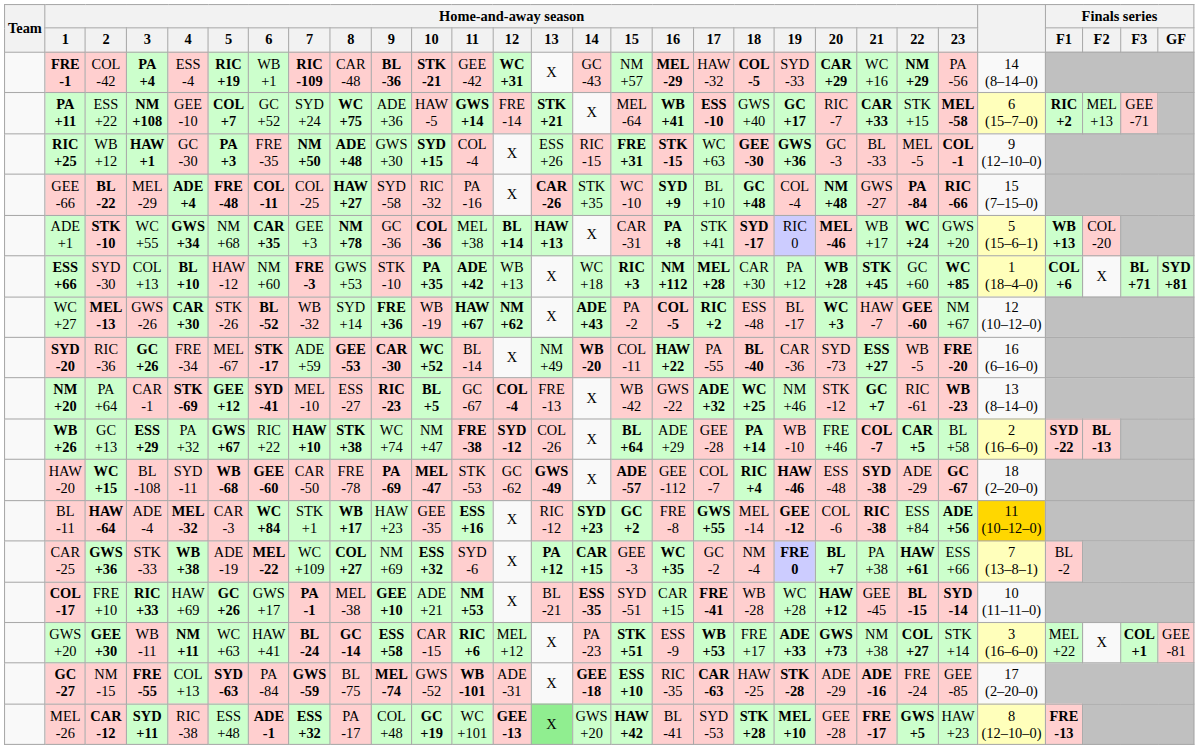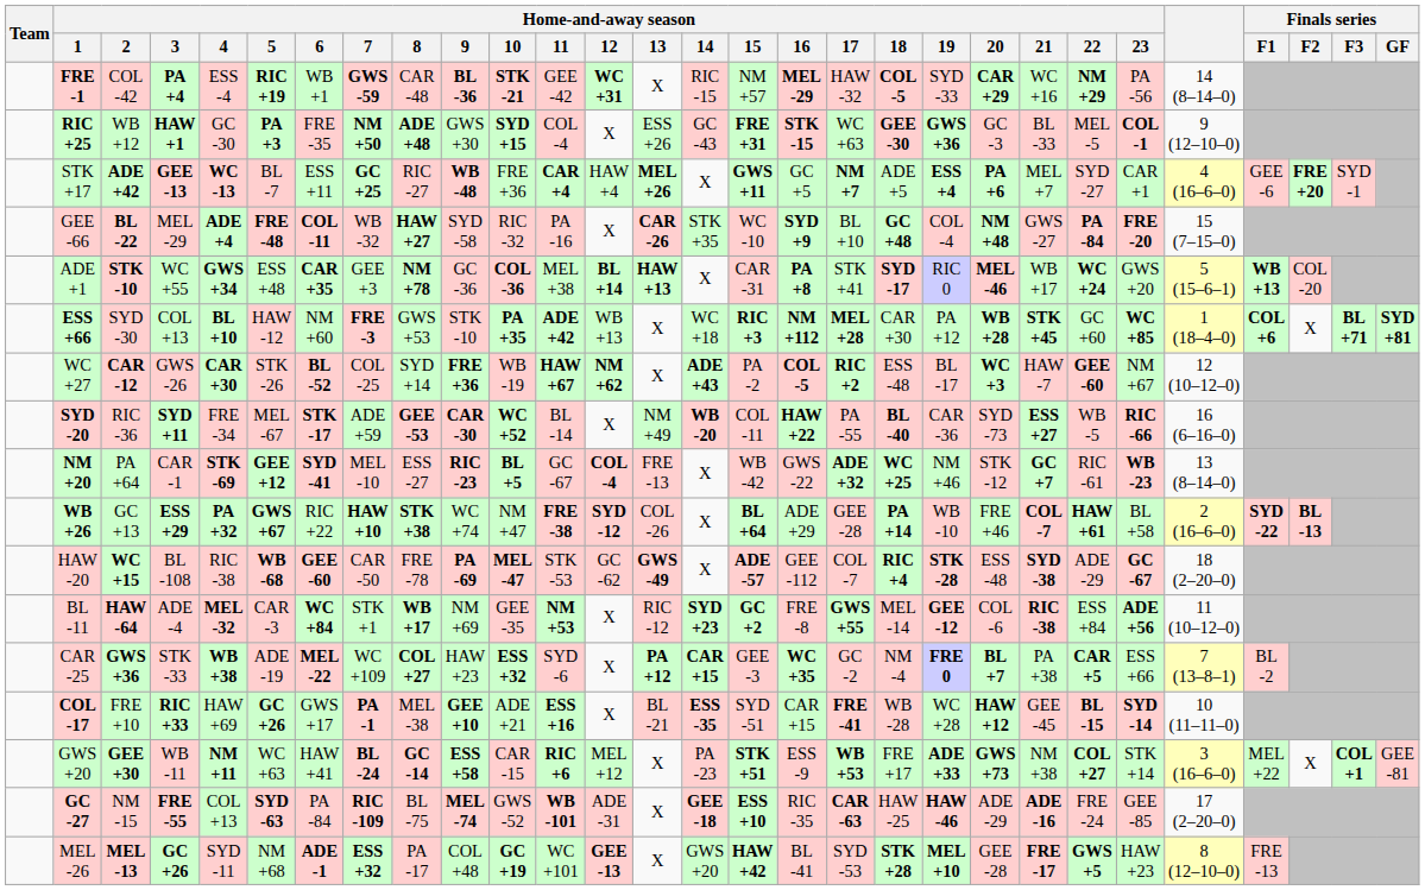FRE -1 | Home-and-away season / 7: RIC -109 -> GWS -59
FRE -1 | Home-and-away season / 14: GC -43 -> RIC -15
- row: PA +11 | ESS +22 | NM +108 | GEE -10 | COL +7 | GC +52 | SYD +24 | WC +75 | ADE +36 | HAW -5 | GWS +14 | FRE -14 | STK +21 | X | MEL -64 | WB +41 | ESS -10 | GWS +40 | GC +17 | RIC -7 | CAR +33 | STK +15 | MEL -58 | 6 (15–7–0) | RIC +2 | MEL +13 | GEE -71
RIC +25 | Home-and-away season / 14: RIC -15 -> GC -43
+ row: STK +17 | ADE +42 | GEE -13 | WC -13 | BL -7 | ESS +11 | GC +25 | RIC -27 | WB -48 | FRE +36 | CAR +4 | HAW +4 | MEL +26 | X | GWS +11 | GC +5 | NM +7 | ADE +5 | ESS +4 | PA +6 | MEL +7 | SYD -27 | CAR +1 | 4 (16–6–0) | GEE -6 | FRE +20 | SYD -1
GEE -66 | Home-and-away season / 7: COL -25 -> WB -32
GEE -66 | Home-and-away season / 23: RIC -66 -> FRE -20
ADE +1 | Home-and-away season / 5: NM +68 -> ESS +48
WC +27 | Home-and-away season / 2: MEL -13 -> CAR -12
WC +27 | Home-and-away season / 7: WB -32 -> COL -25
SYD -20 | Home-and-away season / 3: GC +26 -> SYD +11
SYD -20 | Home-and-away season / 23: FRE -20 -> RIC -66
WB +26 | Home-and-away season / 4: normal -> bold
WB +26 | Home-and-away season / 22: CAR +5 -> HAW +61
HAW -20 | Home-and-away season / 4: SYD -11 -> RIC -38
HAW -20 | Home-and-away season / 19: HAW -46 -> STK -28
BL -11 | Home-and-away season / 9: HAW +23 -> NM +69
BL -11 | Home-and-away season / 11: ESS +16 -> NM +53
BL -11 | column 25: gold background -> no background
CAR -25 | Home-and-away season / 9: NM +69 -> HAW +23
CAR -25 | Home-and-away season / 22: HAW +61 -> CAR +5
COL -17 | Home-and-away season / 11: NM +53 -> ESS +16
GC -27 | Home-and-away season / 7: GWS -59 -> RIC -109
GC -27 | Home-and-away season / 19: STK -28 -> HAW -46
MEL -26 | Home-and-away season / 2: CAR -12 -> MEL -13
MEL -26 | Home-and-away season / 3: SYD +11 -> GC +26
MEL -26 | Home-and-away season / 4: RIC -38 -> SYD -11
MEL -26 | Home-and-away season / 5: ESS +48 -> NM +68
MEL -26 | Home-and-away season / 13: lightgreen background -> no background
MEL -26 | Finals series / F1: bold -> normal
